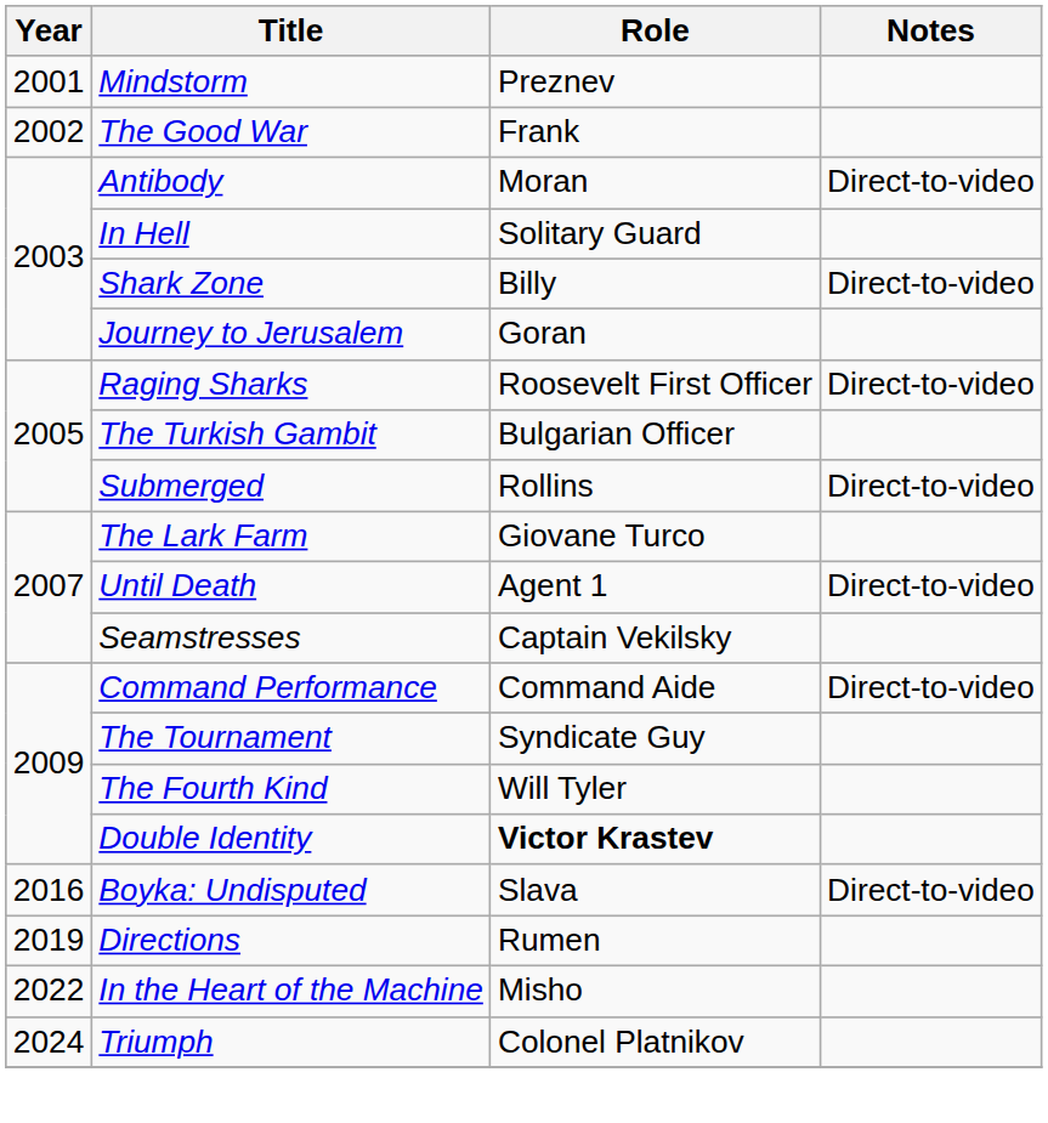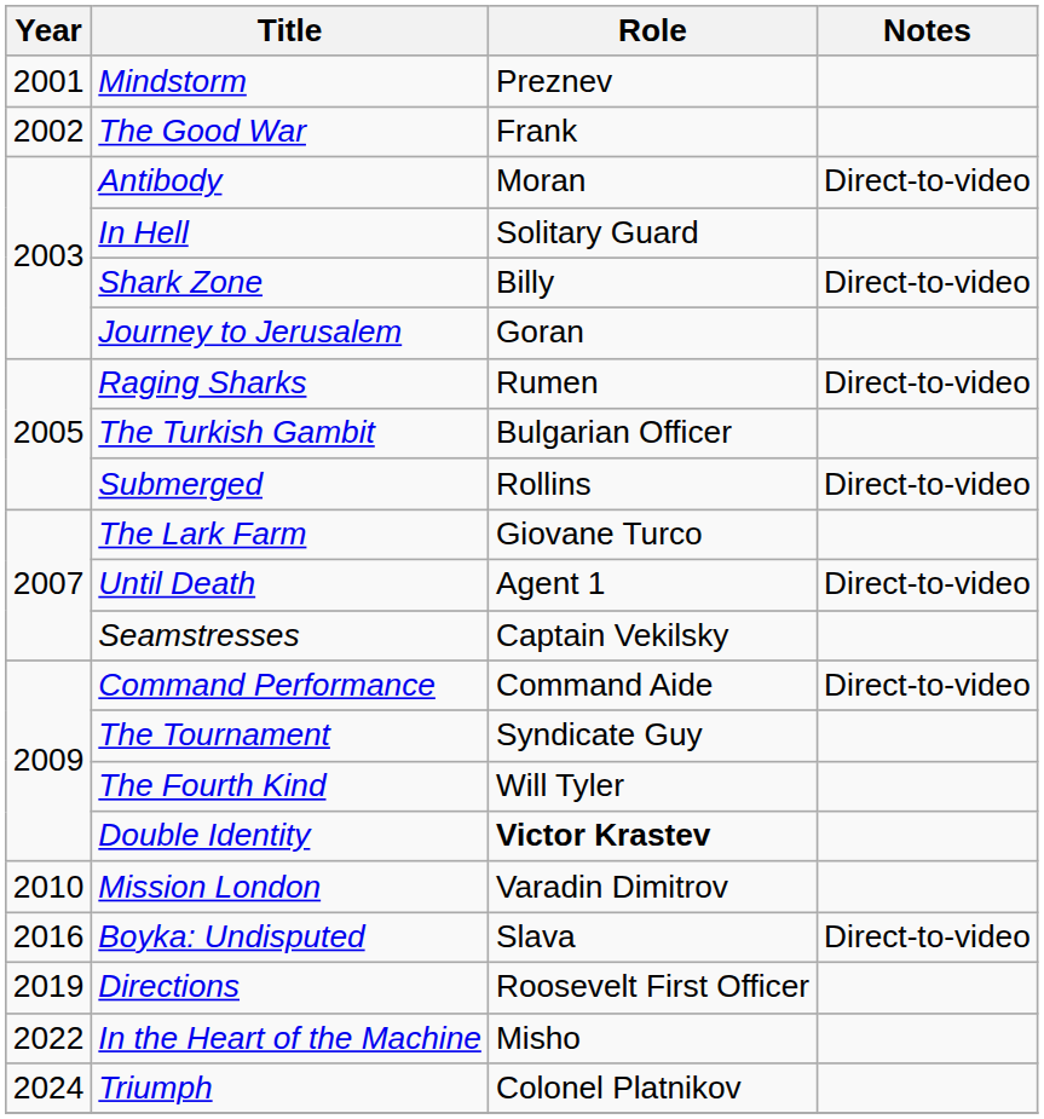Raging Sharks | Role: Roosevelt First Officer -> Rumen
+ row: 2010 | Mission London | Varadin Dimitrov
Directions | Role: Rumen -> Roosevelt First Officer
